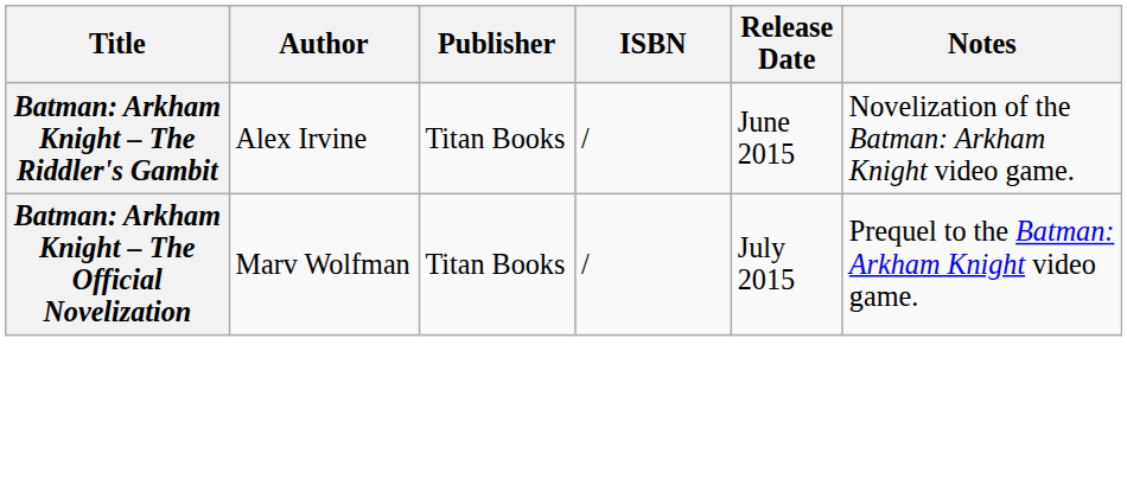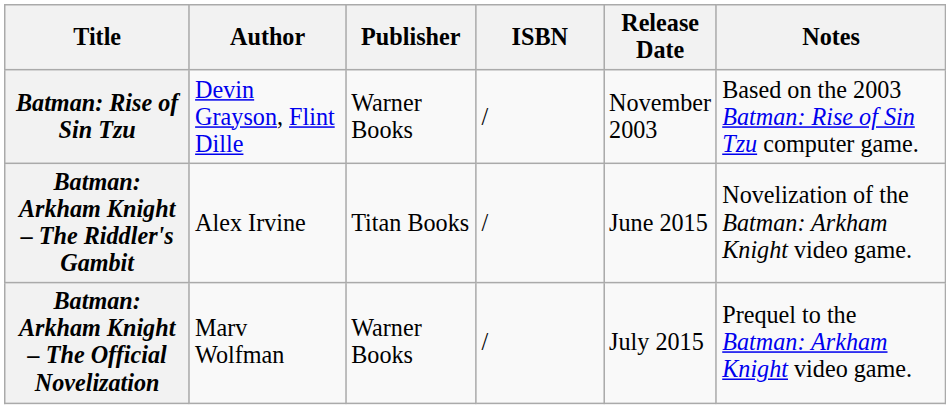+ row: Batman: Rise of Sin Tzu | Devin Grayson, Flint Dille | Warner Books | / | November 2003 | Based on the 2003 Batman: Rise of Sin Tzu computer game.
Batman: Arkham Knight – The Official Novelization | Publisher: Titan Books -> Warner Books
